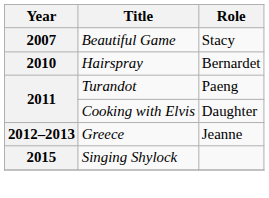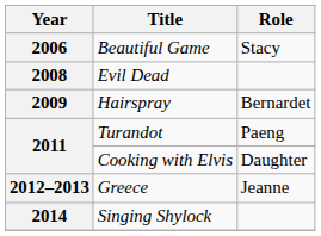Beautiful Game | Year: 2007 -> 2006
+ row: 2008 | Evil Dead
Hairspray | Year: 2010 -> 2009
Singing Shylock | Year: 2015 -> 2014
